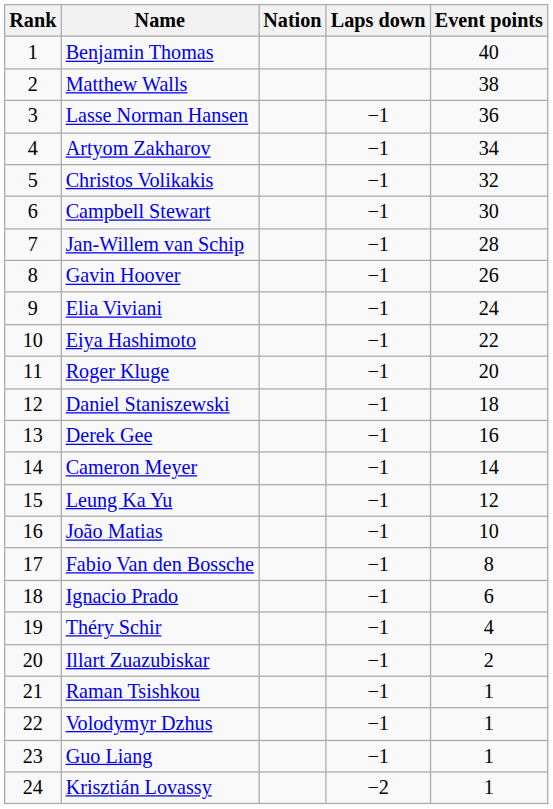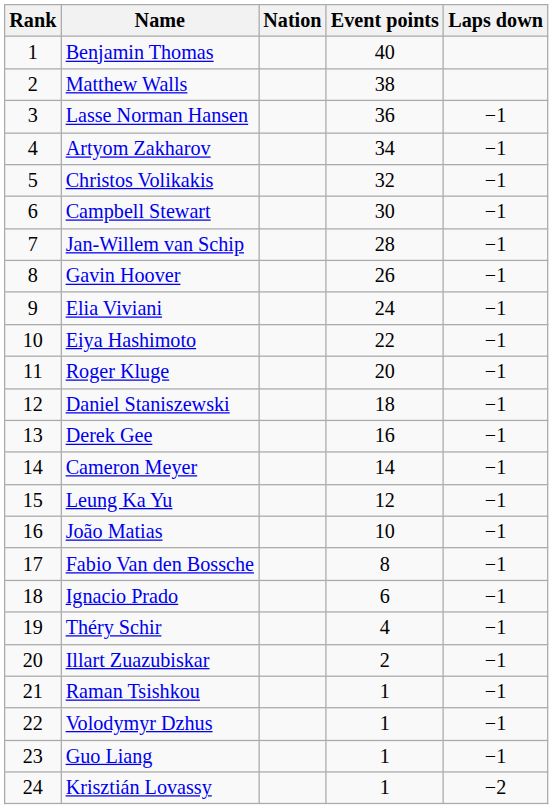columns swapped: Laps down <-> Event points
